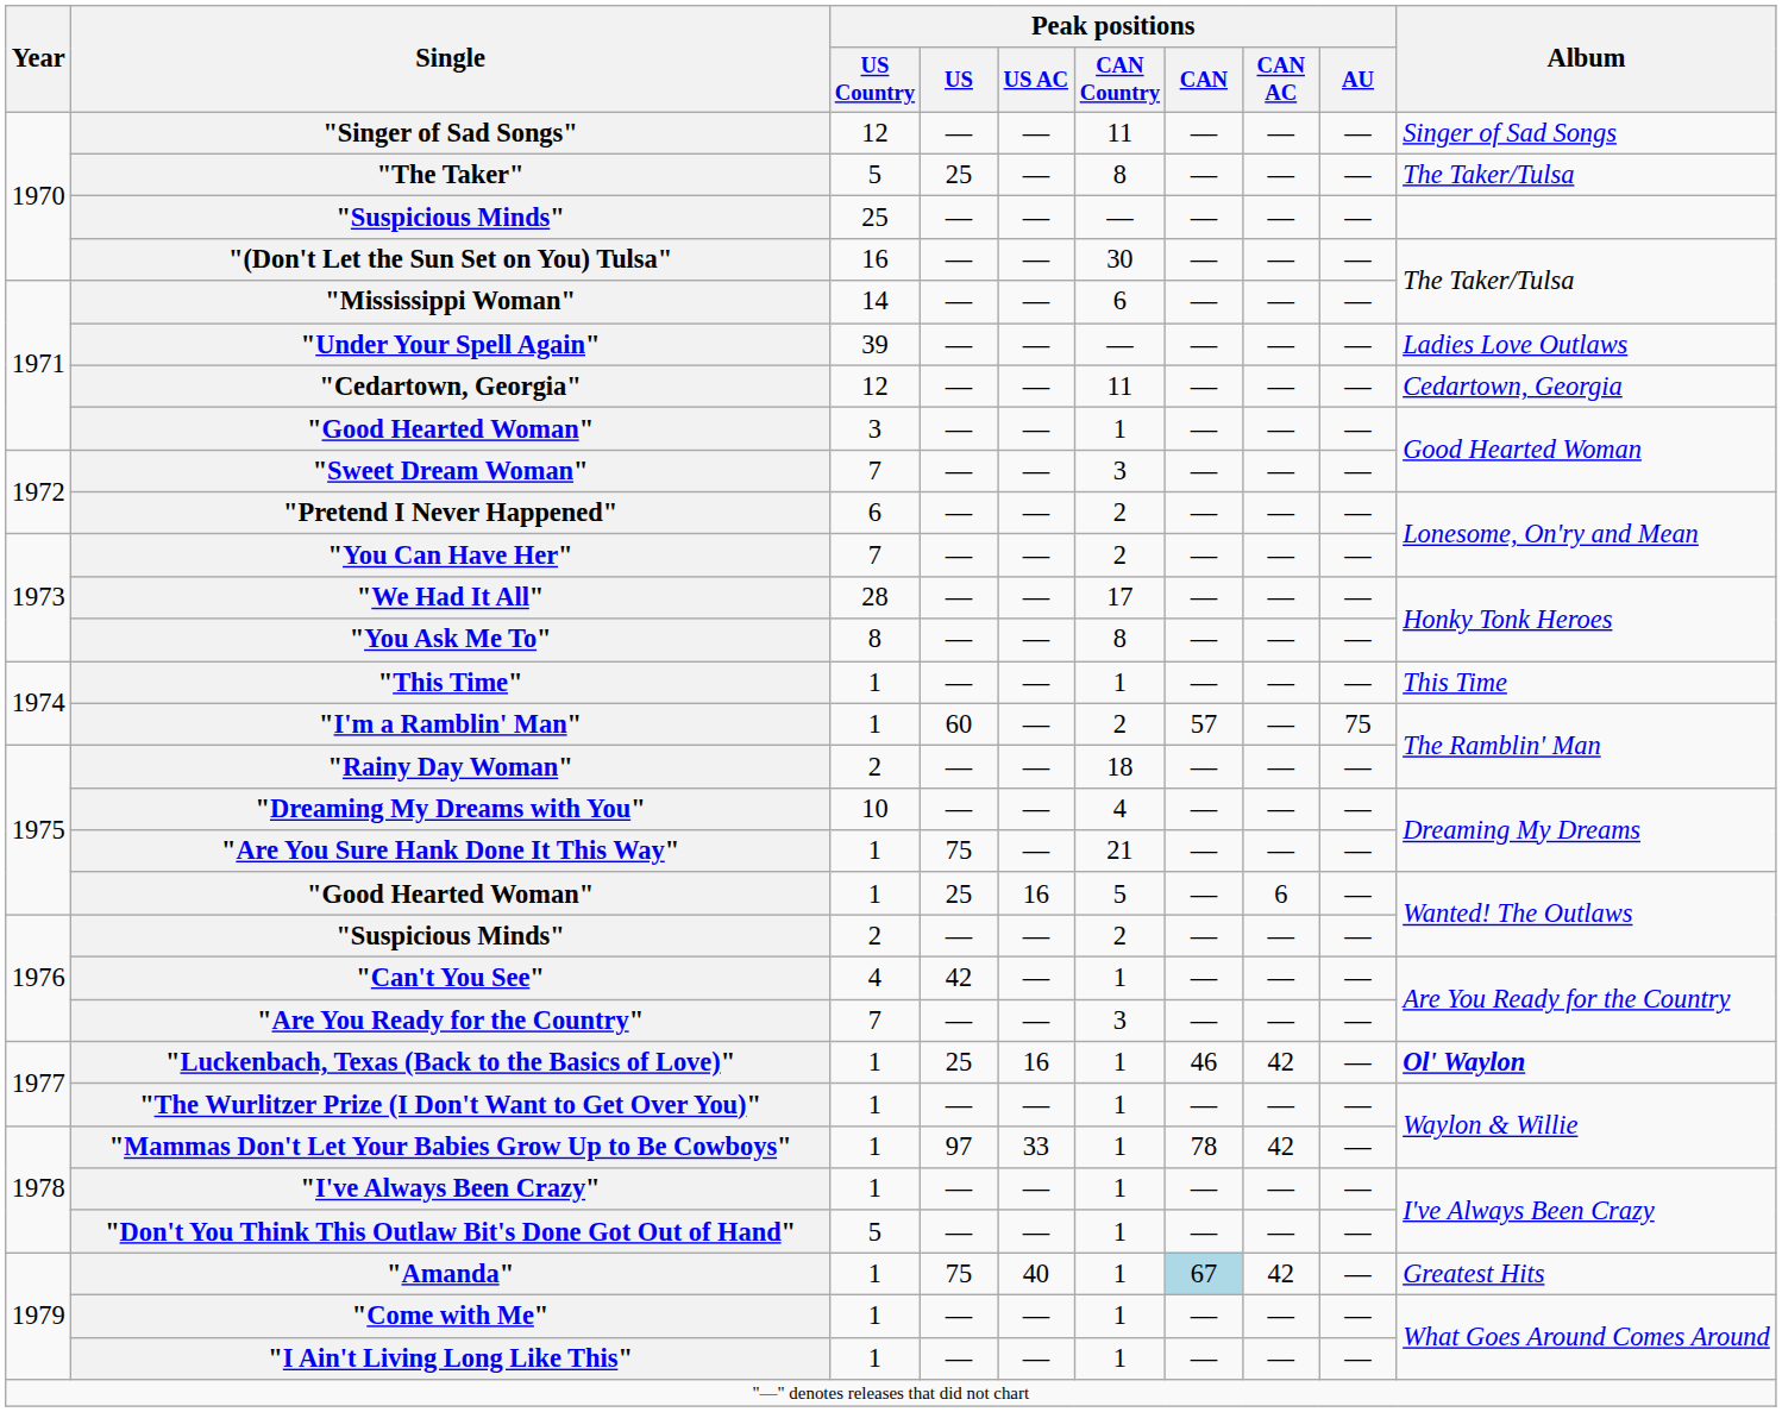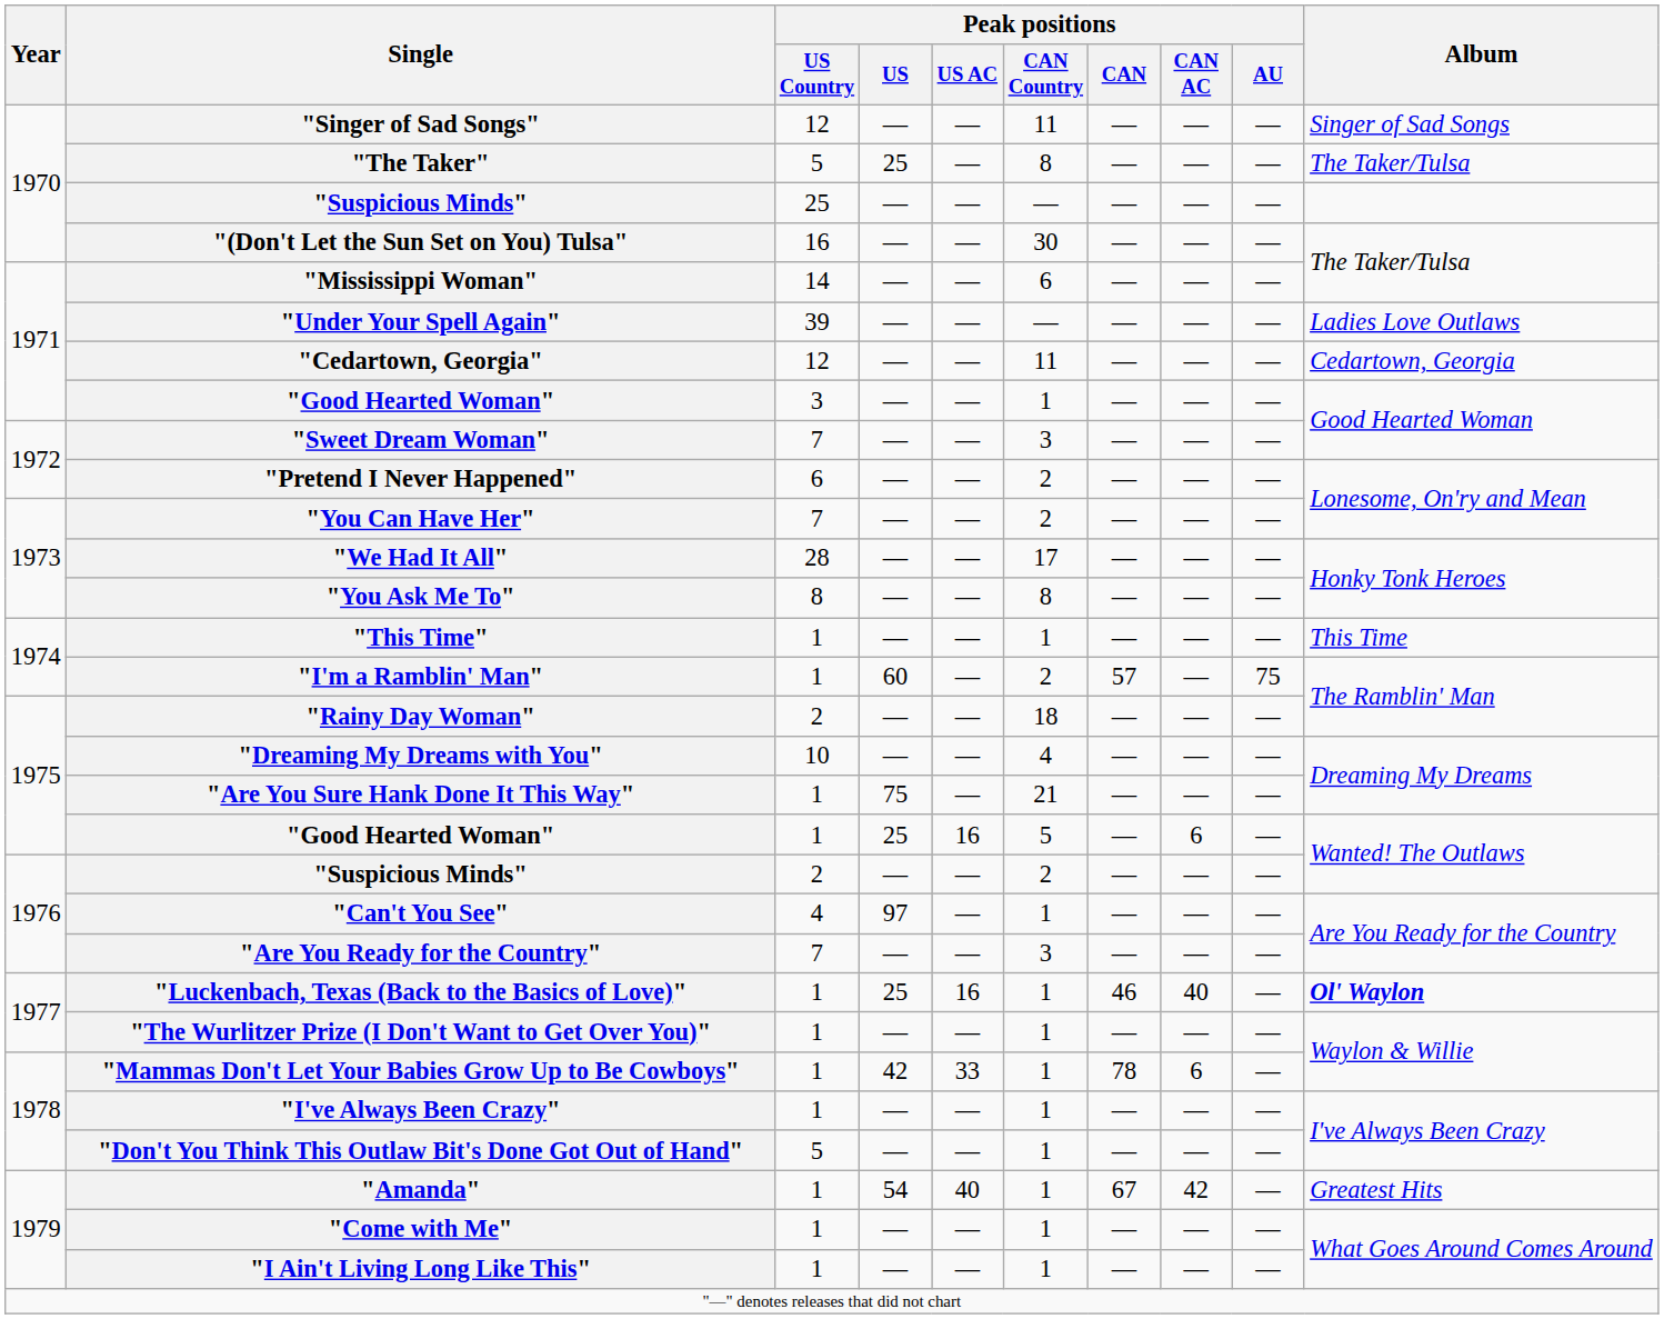"Can't You See" | Peak positions / US: 42 -> 97
"Luckenbach, Texas (Back to the Basics of Love)" | Peak positions / CAN AC: 42 -> 40
"Mammas Don't Let Your Babies Grow Up to Be Cowboys" | Peak positions / US: 97 -> 42
"Mammas Don't Let Your Babies Grow Up to Be Cowboys" | Peak positions / CAN AC: 42 -> 6
"Amanda" | Peak positions / US: 75 -> 54
"Amanda" | Peak positions / CAN: lightblue background -> no background
